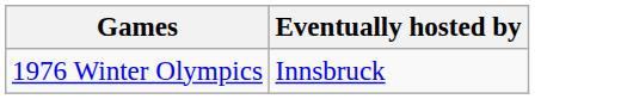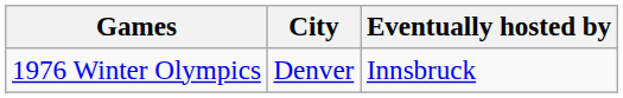+ column: City | Denver
